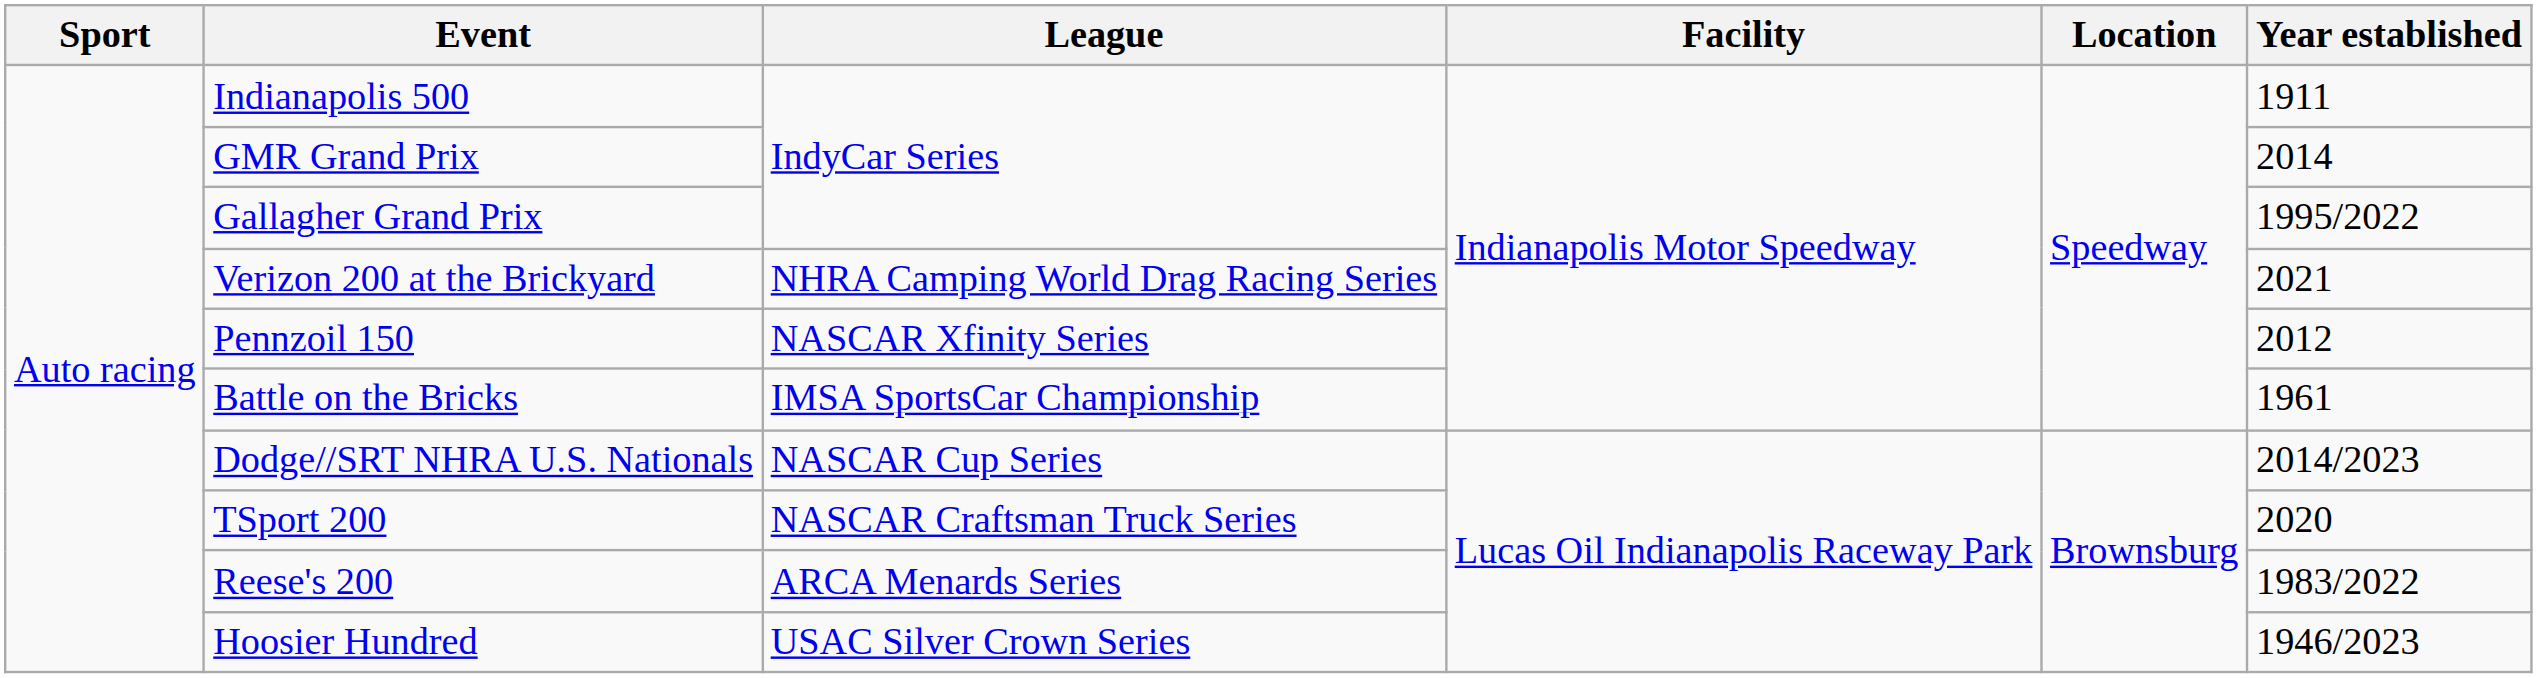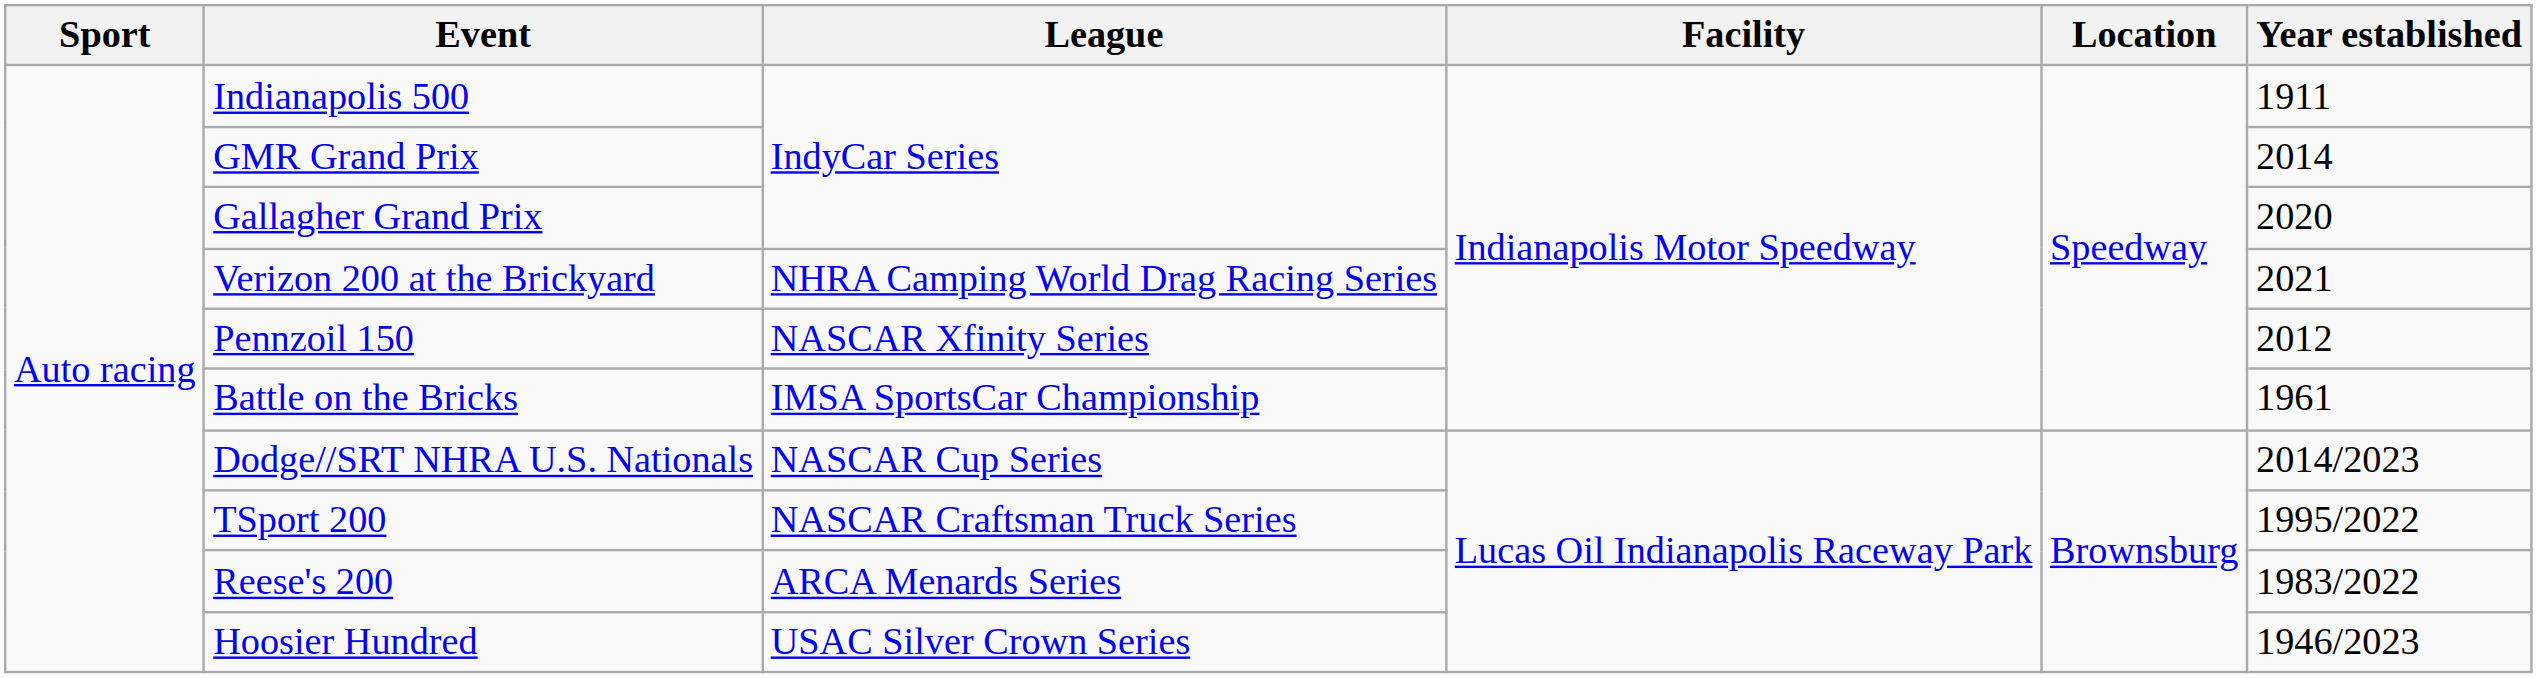Gallagher Grand Prix | Year established: 1995/2022 -> 2020
TSport 200 | Year established: 2020 -> 1995/2022
